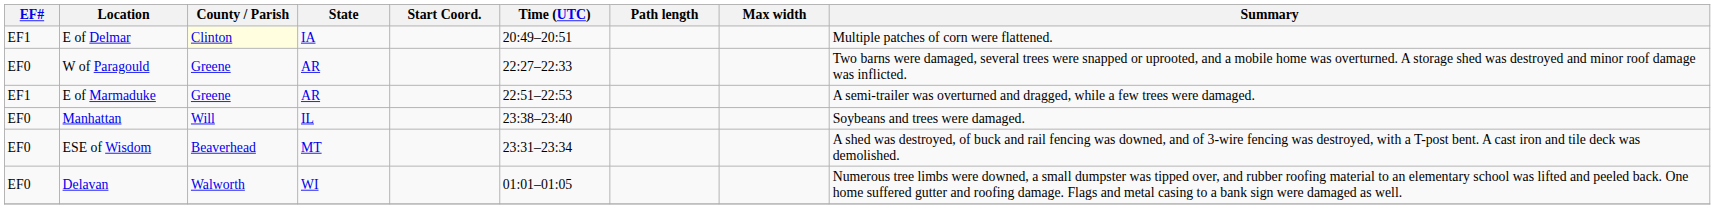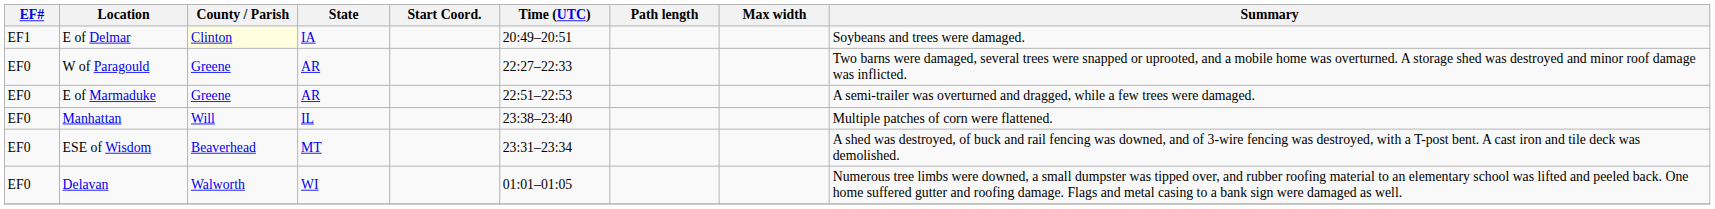E of Delmar | Summary: Multiple patches of corn were flattened. -> Soybeans and trees were damaged.
E of Marmaduke | EF#: EF1 -> EF0
Manhattan | Summary: Soybeans and trees were damaged. -> Multiple patches of corn were flattened.
